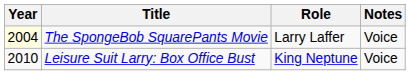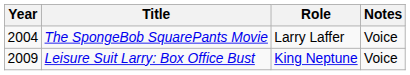The SpongeBob SquarePants Movie | Year: lightyellow background -> no background
Leisure Suit Larry: Box Office Bust | Year: 2010 -> 2009
